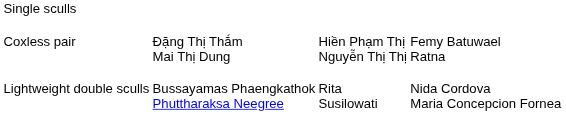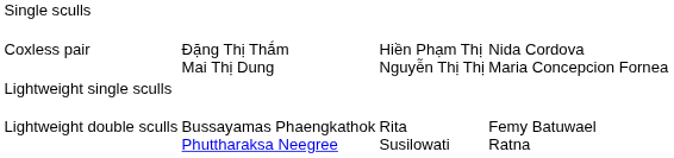Coxless pair | column 4: Femy Batuwael Ratna -> Nida Cordova Maria Concepcion Fornea
+ row: Lightweight single sculls
Lightweight double sculls | column 4: Nida Cordova Maria Concepcion Fornea -> Femy Batuwael Ratna
